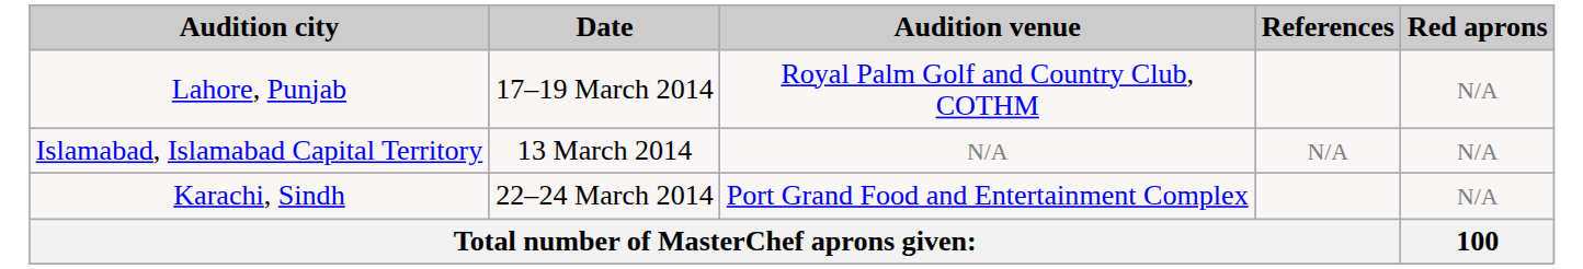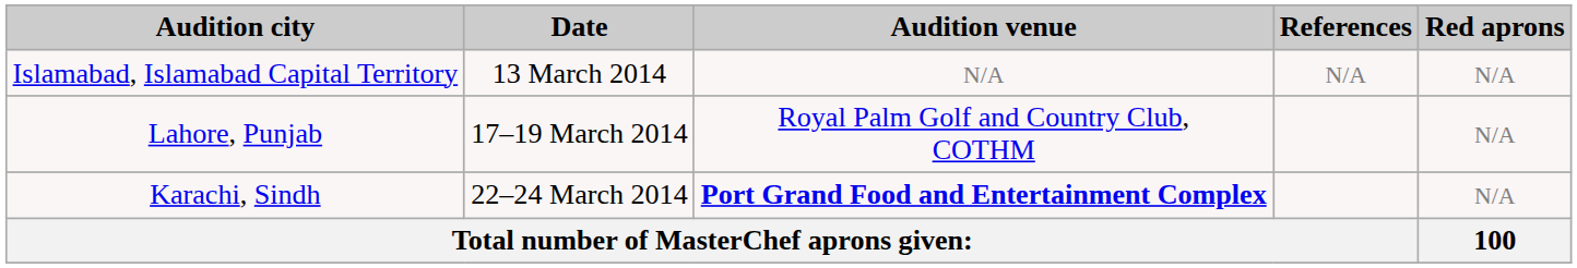rows swapped: Islamabad, Islamabad Capital Territory <-> Lahore, Punjab
Karachi, Sindh | Audition venue: normal -> bold
